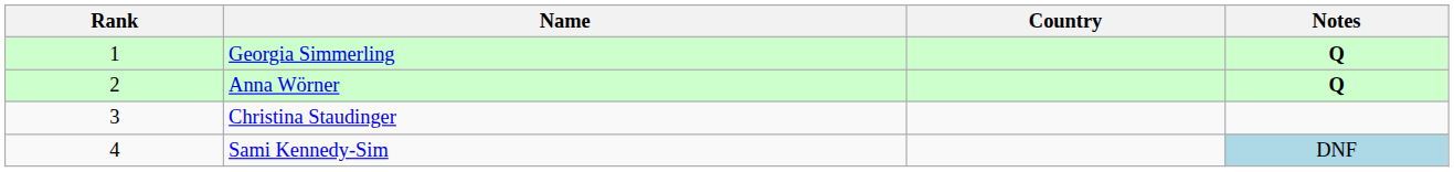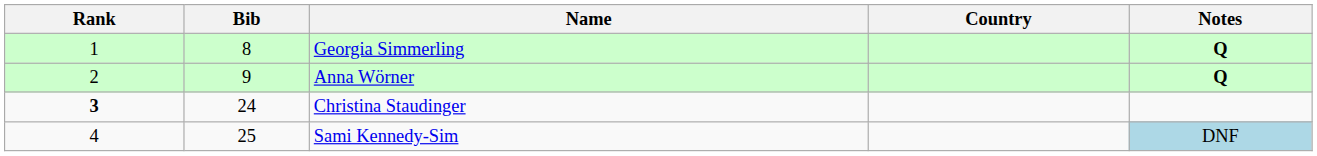+ column: Bib | 8 | 9 | 24 | 25
Christina Staudinger | Rank: normal -> bold
